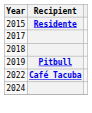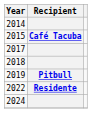+ row: 2014
2015 | Recipient: Residente -> Café Tacuba
2022 | Recipient: Café Tacuba -> Residente
